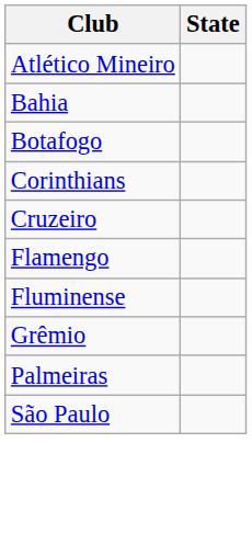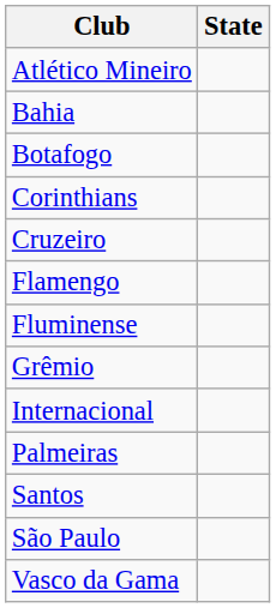+ row: Internacional
+ row: Santos
+ row: Vasco da Gama
